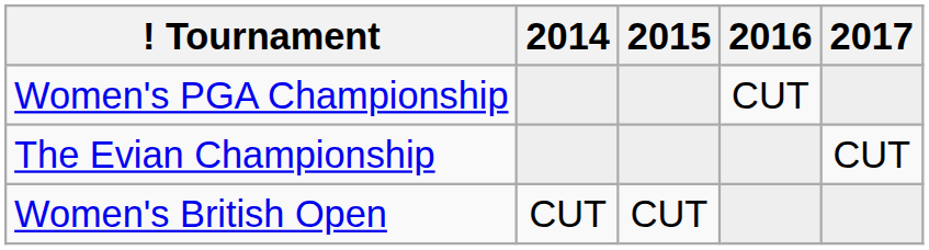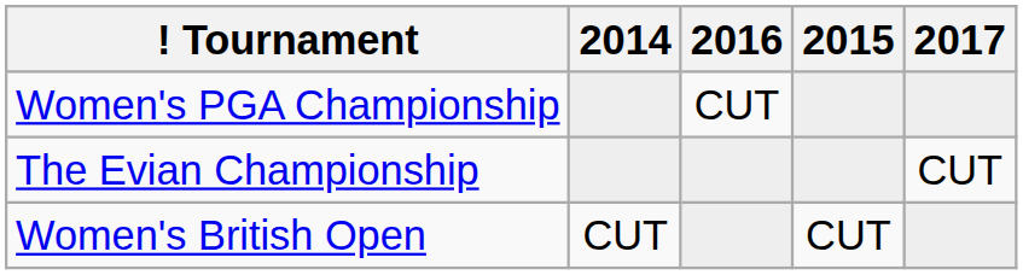columns swapped: 2015 <-> 2016
